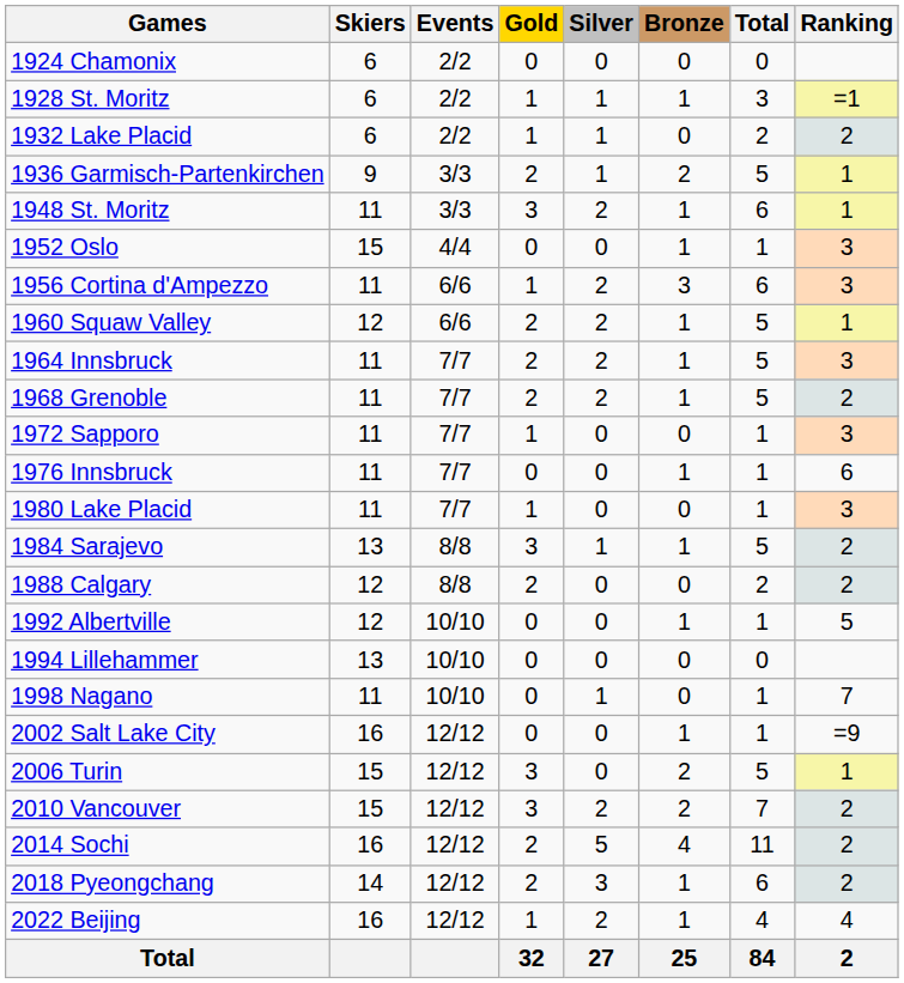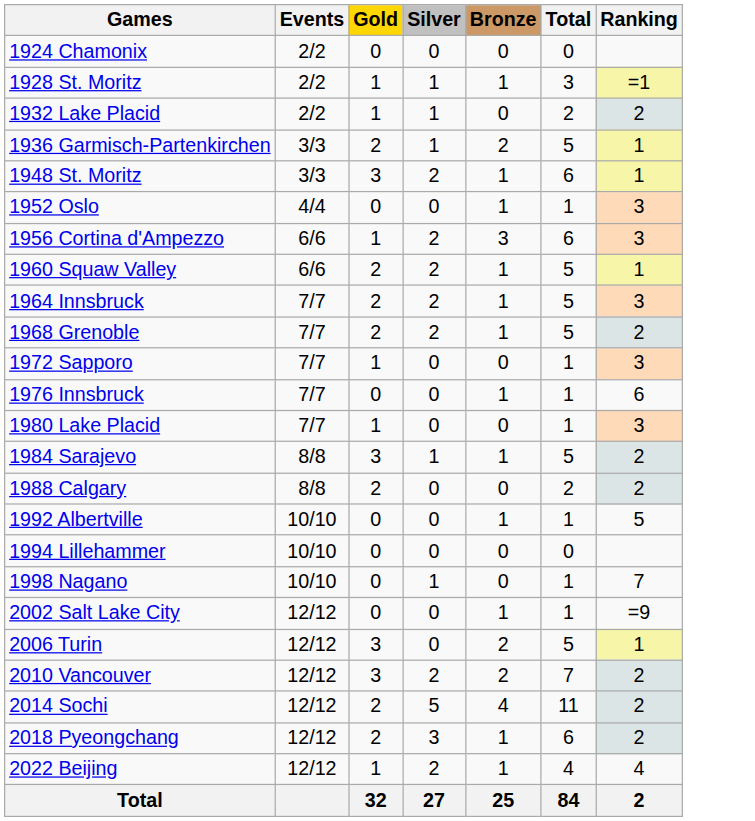- column: Skiers | 6 | 6 | 6 | 9 | 11 | 15 | 11 | 12 | 11 | 11 | 11 | 11 | 11 | 13 | 12 | 12 | 13 | 11 | 16 | 15 | 15 | 16 | 14 | 16
